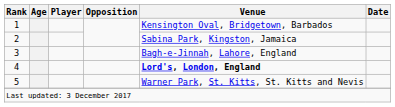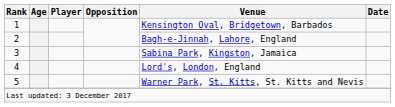2 | Venue: Sabina Park, Kingston, Jamaica -> Bagh-e-Jinnah, Lahore, England
3 | Venue: Bagh-e-Jinnah, Lahore, England -> Sabina Park, Kingston, Jamaica
4 | Venue: bold -> normal
